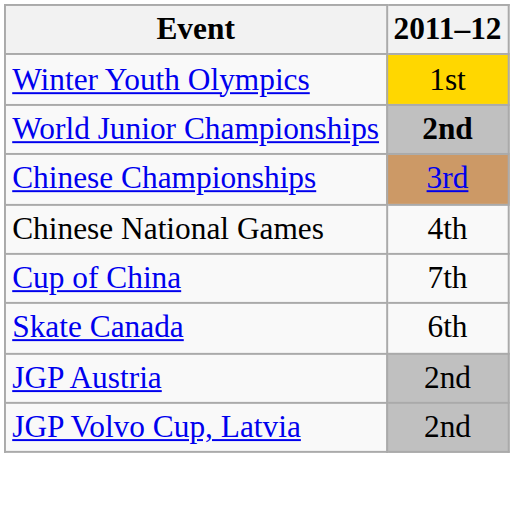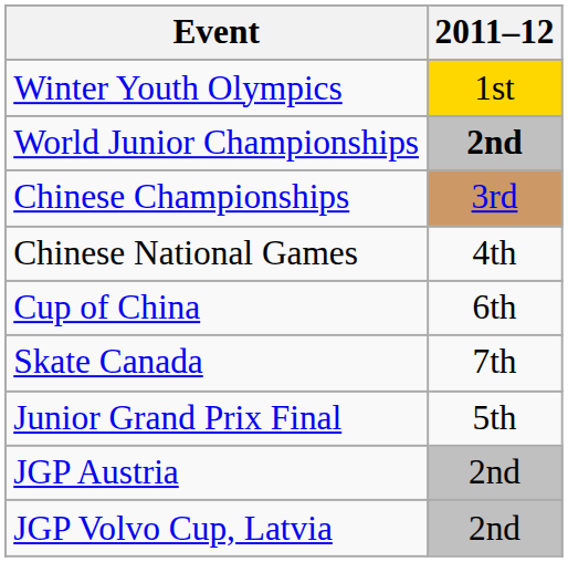Cup of China | 2011–12: 7th -> 6th
Skate Canada | 2011–12: 6th -> 7th
+ row: Junior Grand Prix Final | 5th
